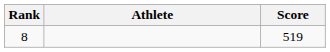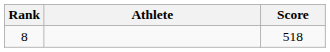8 | Score: 519 -> 518
